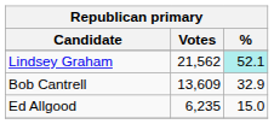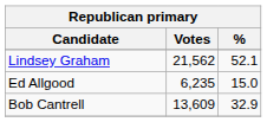Lindsey Graham | %: paleturquoise background -> no background
rows swapped: Bob Cantrell <-> Ed Allgood
